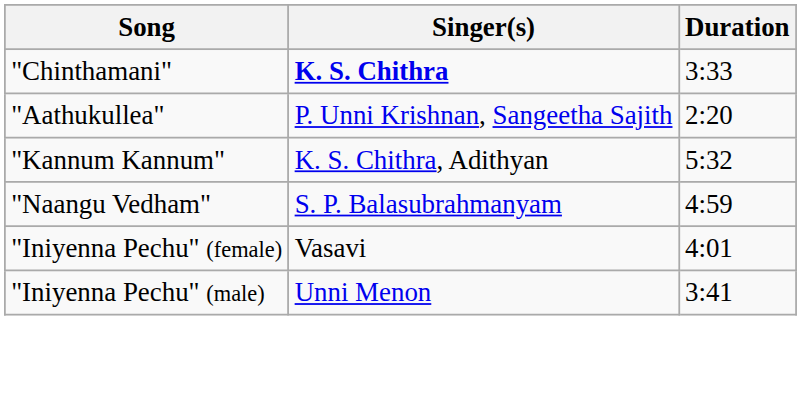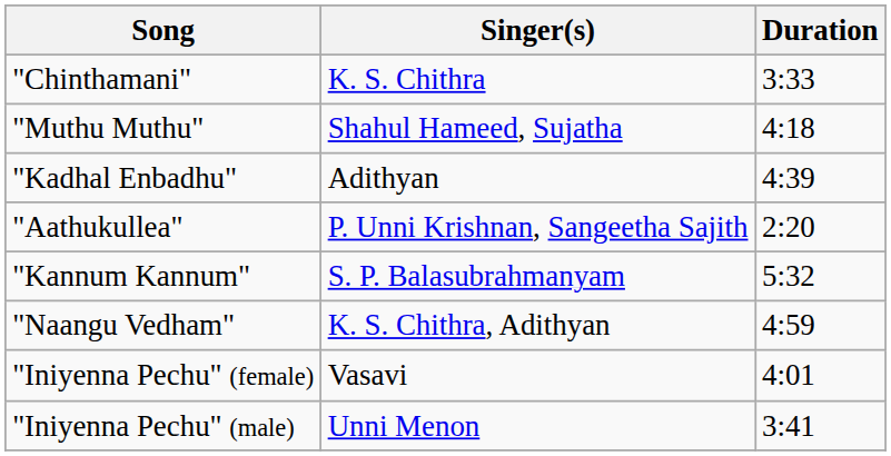"Chinthamani" | Singer(s): bold -> normal
+ row: "Muthu Muthu" | Shahul Hameed, Sujatha | 4:18
+ row: "Kadhal Enbadhu" | Adithyan | 4:39
"Kannum Kannum" | Singer(s): K. S. Chithra, Adithyan -> S. P. Balasubrahmanyam
"Naangu Vedham" | Singer(s): S. P. Balasubrahmanyam -> K. S. Chithra, Adithyan
